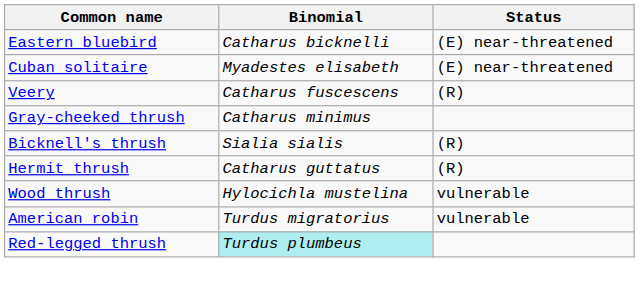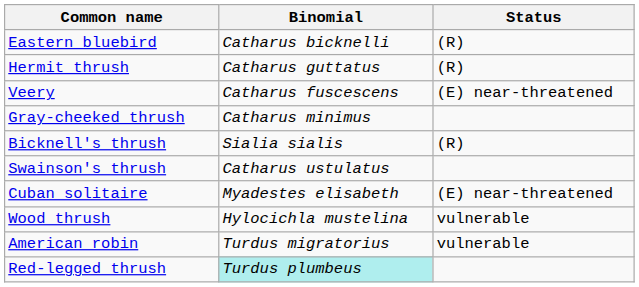Eastern bluebird | Status: (E) near-threatened -> (R)
rows swapped: Cuban solitaire <-> Hermit thrush
Veery | Status: (R) -> (E) near-threatened
+ row: Swainson's thrush | Catharus ustulatus
